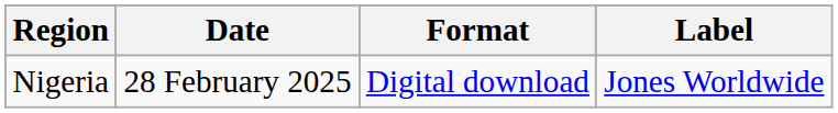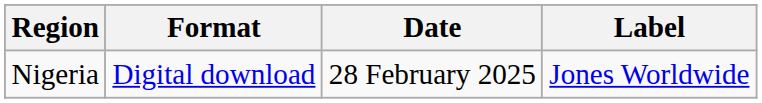columns swapped: Date <-> Format
